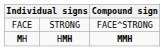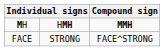rows swapped: FACE <-> MH
